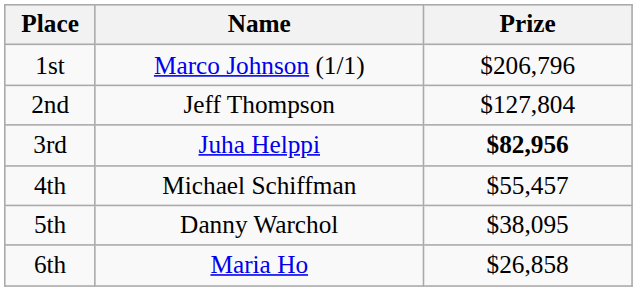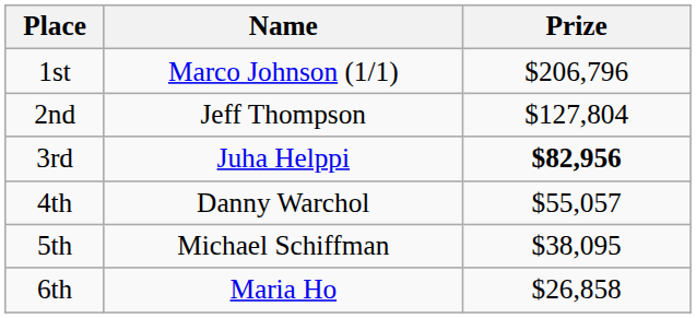4th | Name: Michael Schiffman -> Danny Warchol
4th | Prize: $55,457 -> $55,057
5th | Name: Danny Warchol -> Michael Schiffman
